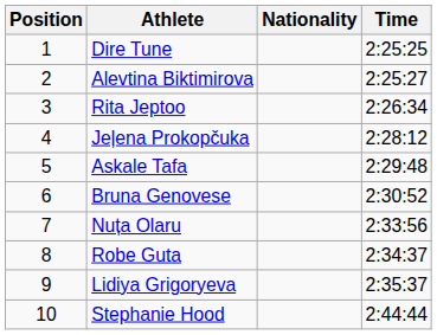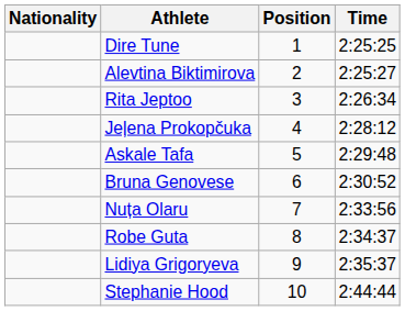columns swapped: Position <-> Nationality
